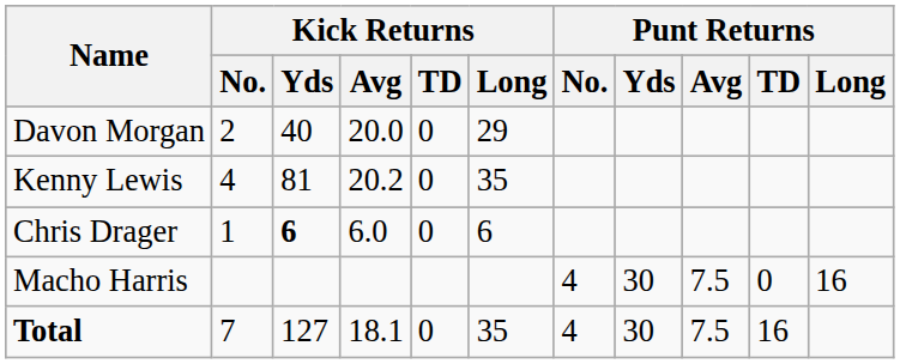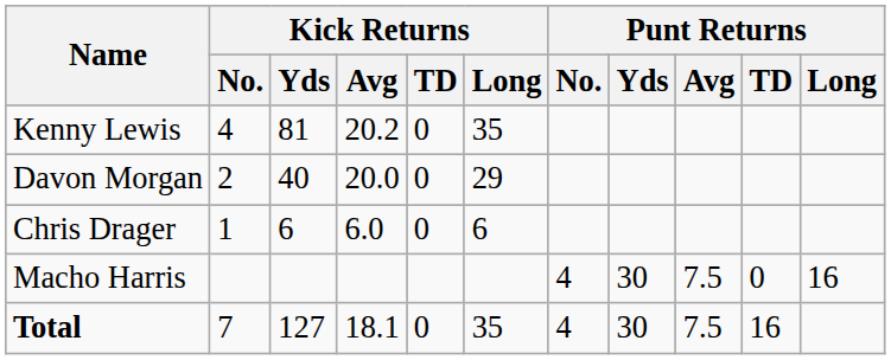rows swapped: Kenny Lewis <-> Davon Morgan
Chris Drager | Kick Returns / Yds: bold -> normal
